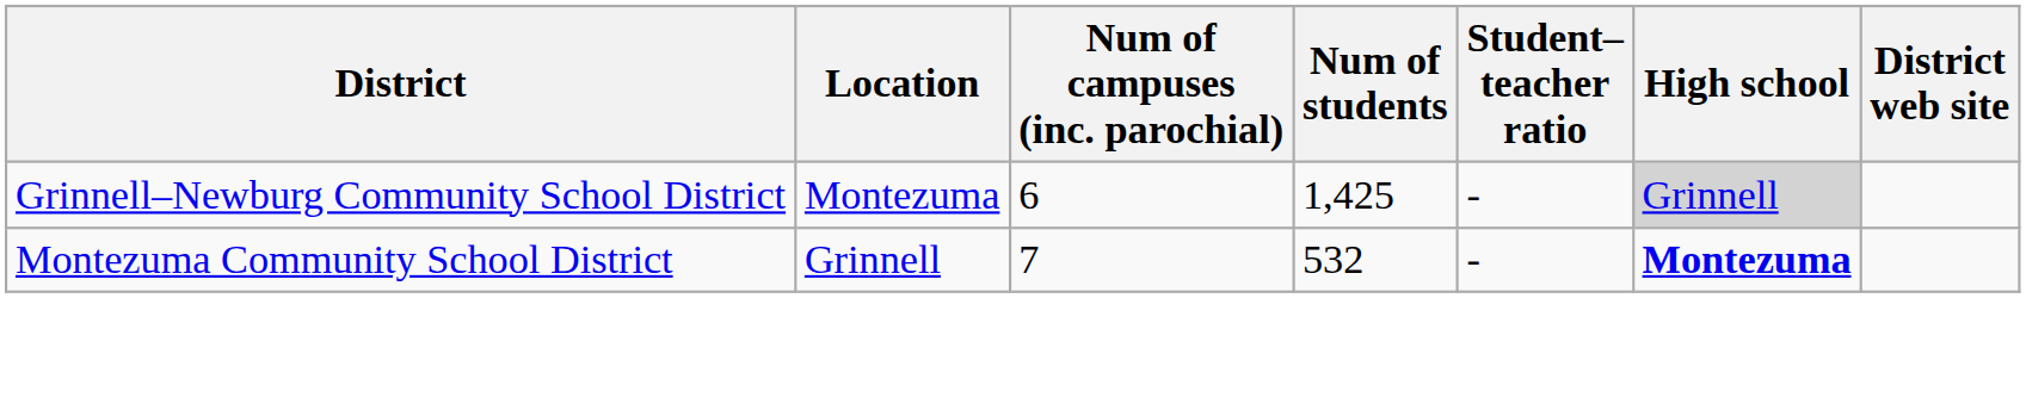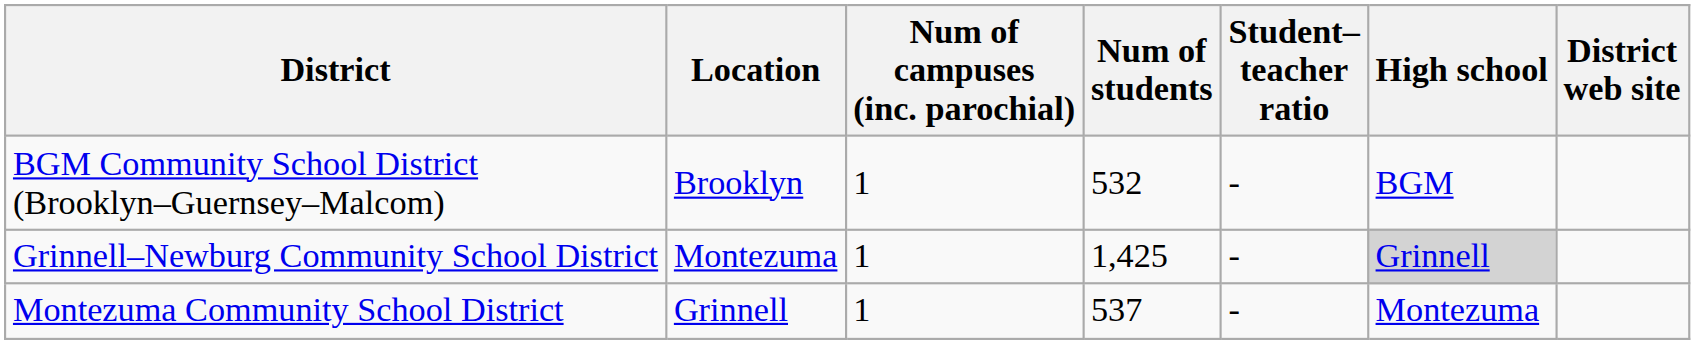+ row: BGM Community School District (Brooklyn–Guernsey–Malcom) | Brooklyn | 1 | 532 | - | BGM
Grinnell–Newburg Community School District | Num of campuses (inc. parochial): 6 -> 1
Montezuma Community School District | Num of campuses (inc. parochial): 7 -> 1
Montezuma Community School District | Num of students: 532 -> 537
Montezuma Community School District | High school: bold -> normal
